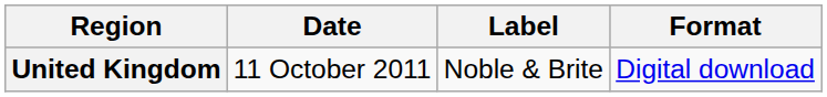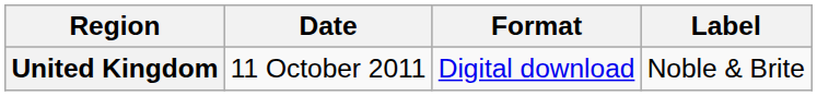columns swapped: Format <-> Label
